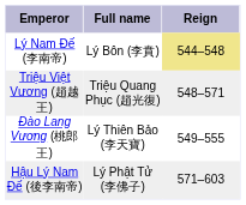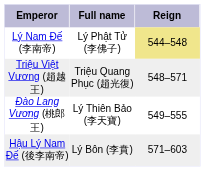Lý Nam Đế (李南帝) | Full name: Lý Bôn (李賁) -> Lý Phật Tử (李佛子)
Hậu Lý Nam Đế (後李南帝) | Full name: Lý Phật Tử (李佛子) -> Lý Bôn (李賁)
